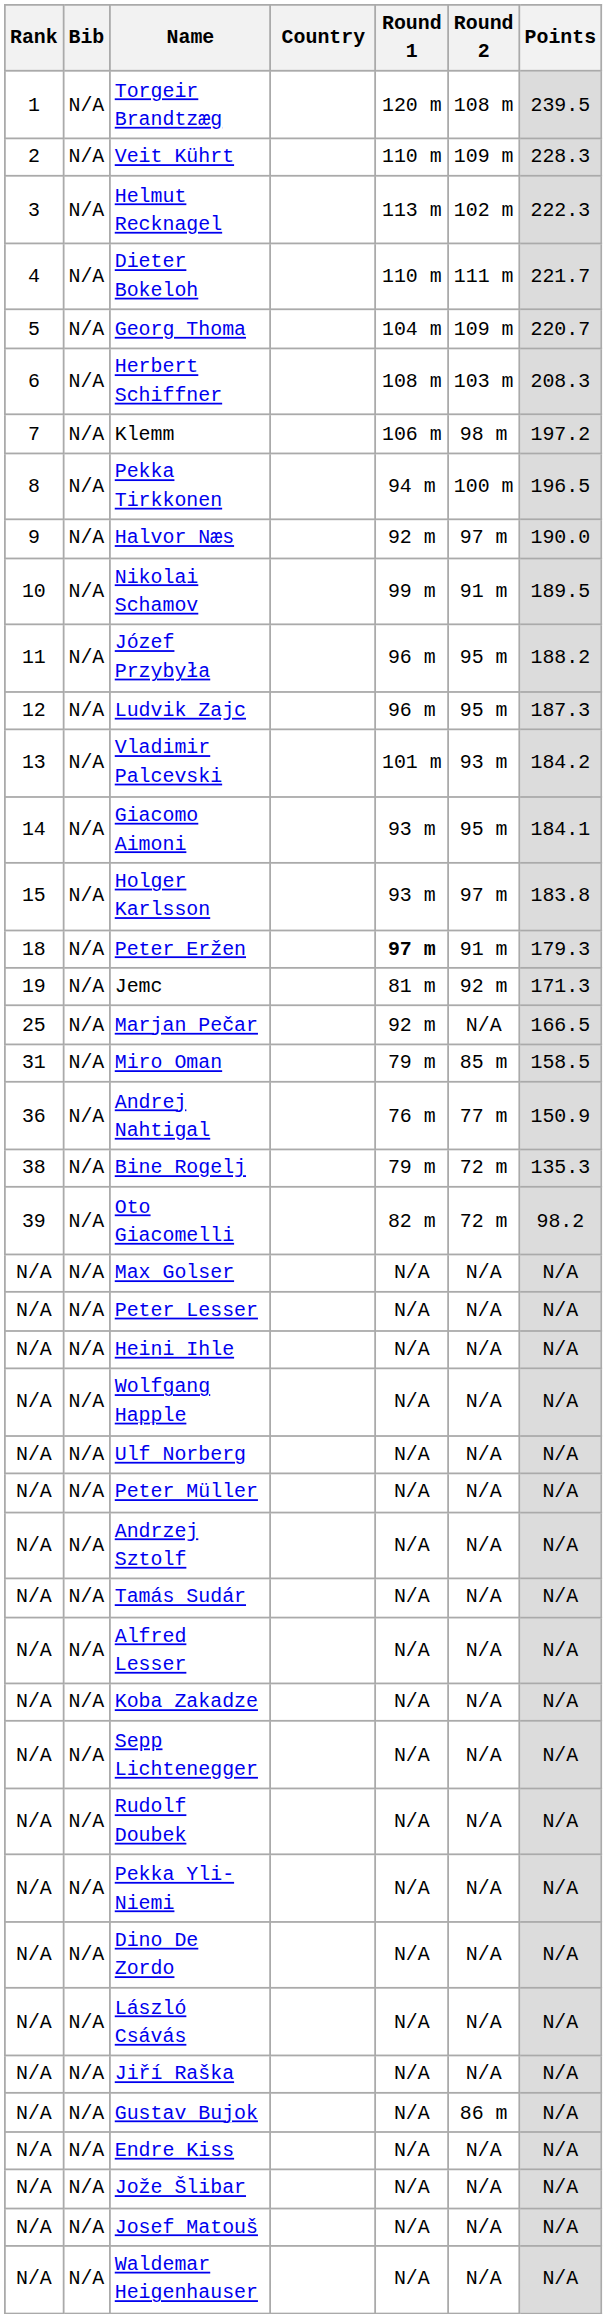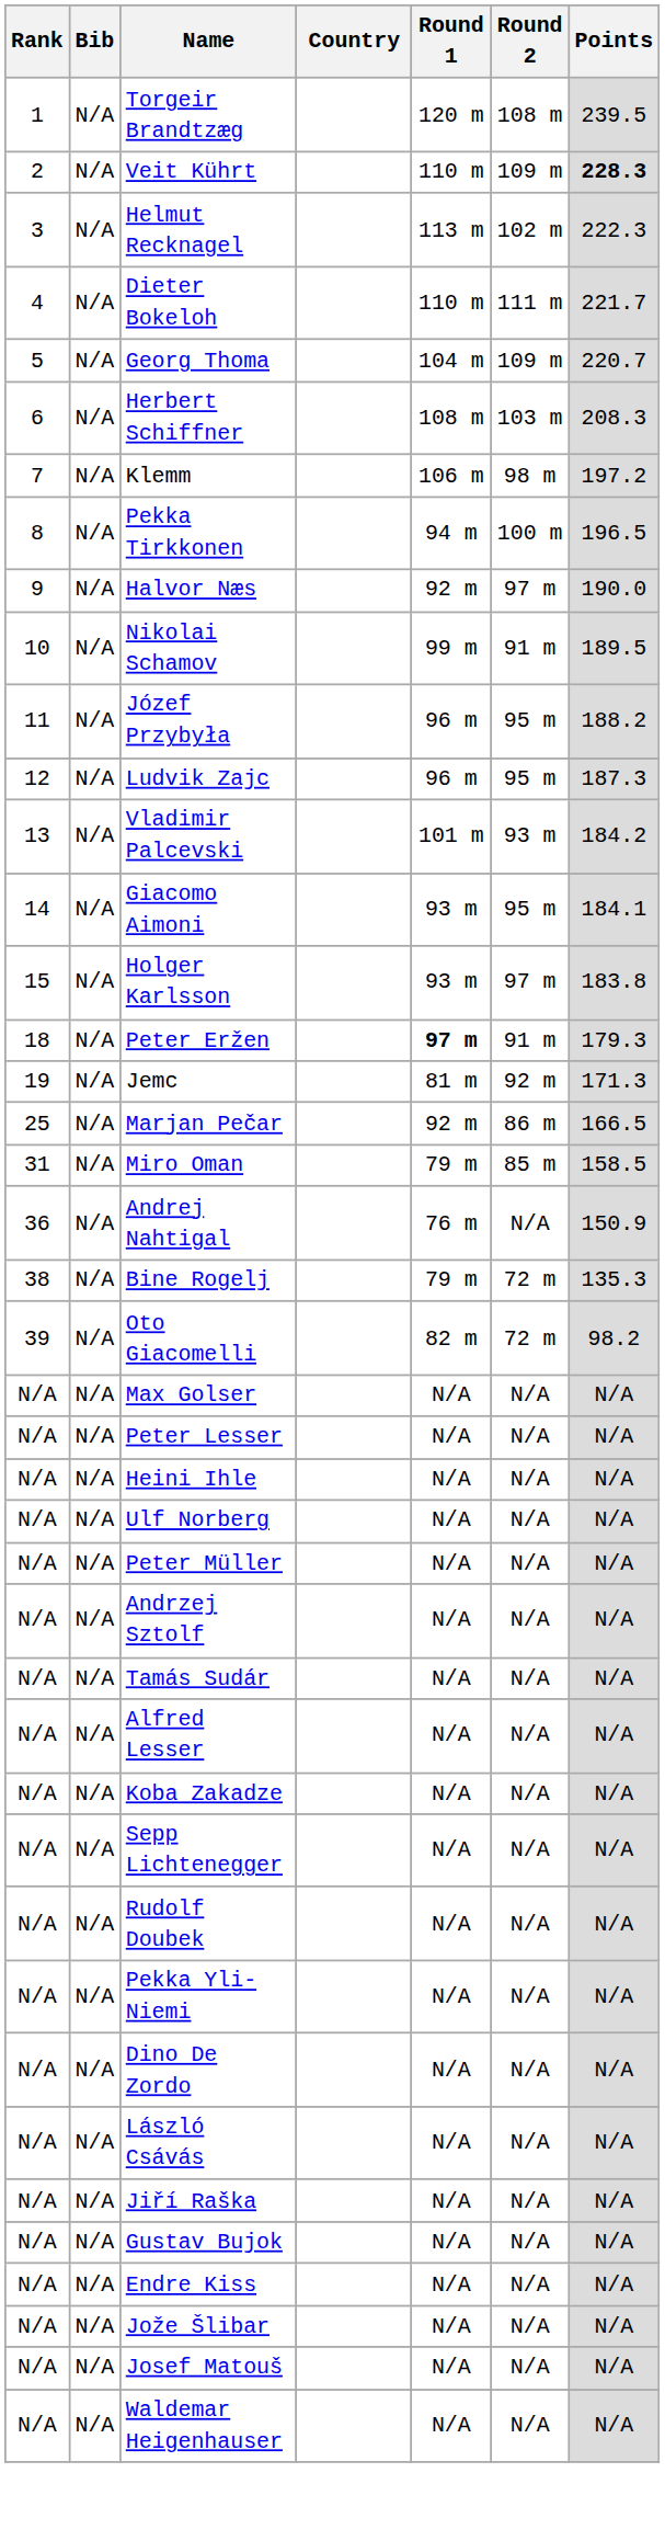Veit Kührt | Points: normal -> bold
Marjan Pečar | Round 2: N/A -> 86 m
Andrej Nahtigal | Round 2: 77 m -> N/A
- row: N/A | N/A | Wolfgang Happle | N/A | N/A | N/A
Gustav Bujok | Round 2: 86 m -> N/A
